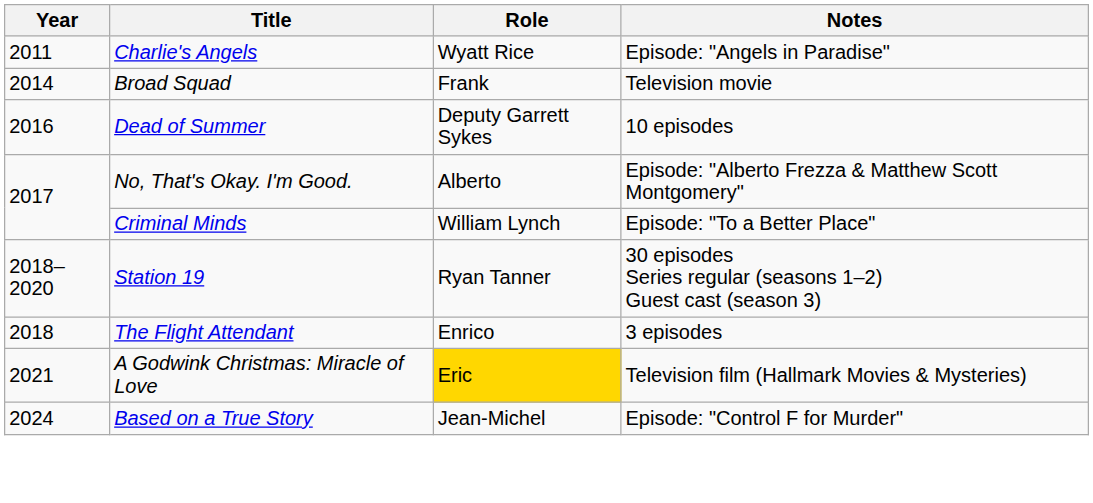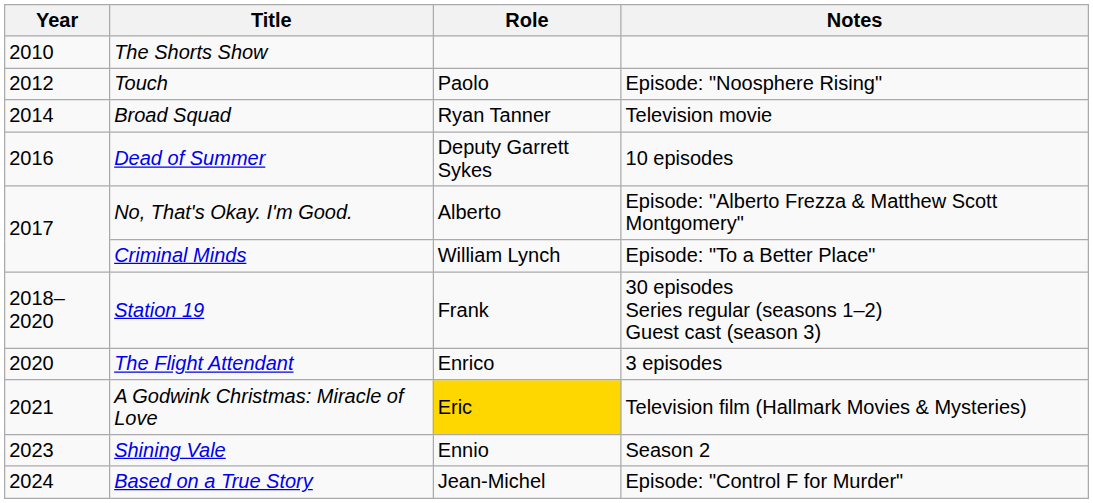+ row: 2010 | The Shorts Show
- row: 2011 | Charlie's Angels | Wyatt Rice | Episode: "Angels in Paradise"
+ row: 2012 | Touch | Paolo | Episode: "Noosphere Rising"
Broad Squad | Role: Frank -> Ryan Tanner
Station 19 | Role: Ryan Tanner -> Frank
The Flight Attendant | Year: 2018 -> 2020
+ row: 2023 | Shining Vale | Ennio | Season 2
